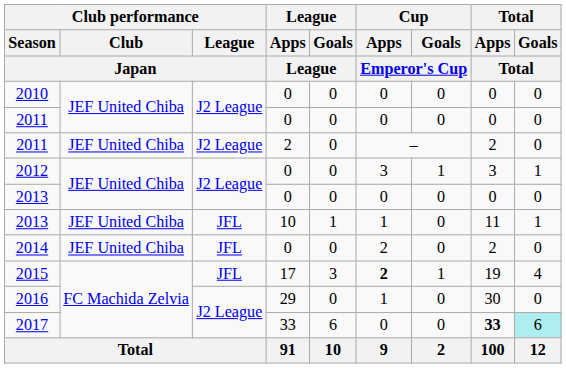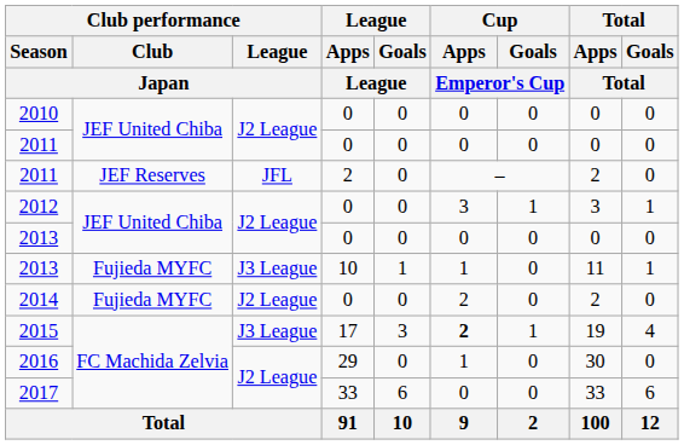2011 / 2 | Club performance / Club / Japan: JEF United Chiba -> JEF Reserves
2011 / 2 | Club performance / League / Japan: J2 League -> JFL
2013 / 10 | Club performance / Club / Japan: JEF United Chiba -> Fujieda MYFC
2013 / 10 | Club performance / League / Japan: JFL -> J3 League
2014 | Club performance / Club / Japan: JEF United Chiba -> Fujieda MYFC
2014 | Club performance / League / Japan: JFL -> J2 League
2015 | Club performance / League / Japan: JFL -> J3 League
2017 | Total / Apps / Total: bold -> normal
2017 | Total / Goals / Total: paleturquoise background -> no background
